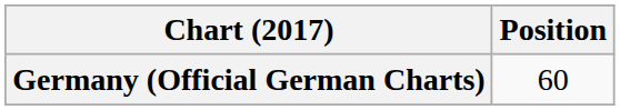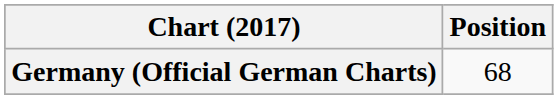Germany (Official German Charts) | Position: 60 -> 68
